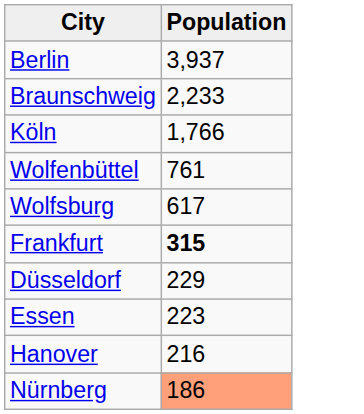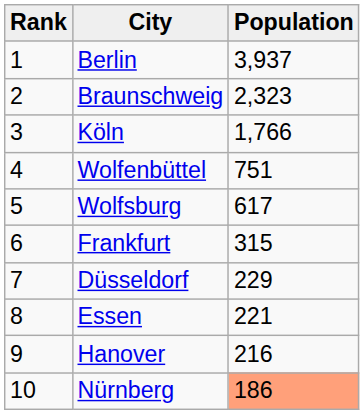+ column: Rank | 1 | 2 | 3 | 4 | 5 | 6 | 7 | 8 | 9 | 10
Braunschweig | Population: 2,233 -> 2,323
Wolfenbüttel | Population: 761 -> 751
Frankfurt | Population: bold -> normal
Essen | Population: 223 -> 221
